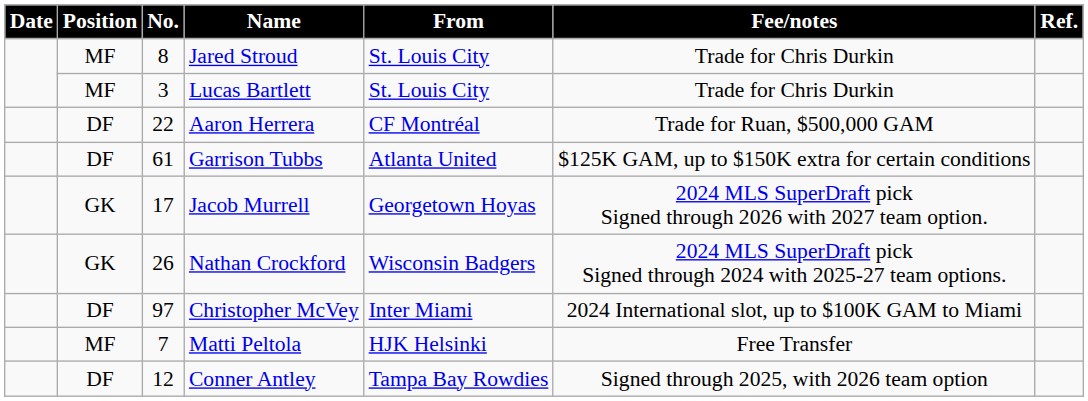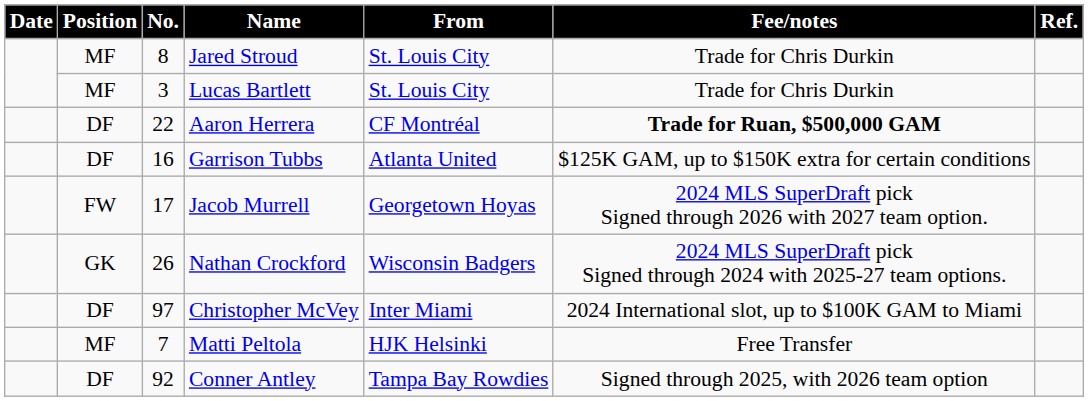Aaron Herrera | Fee/notes: normal -> bold
Garrison Tubbs | No.: 61 -> 16
Jacob Murrell | Position: GK -> FW
Conner Antley | No.: 12 -> 92
